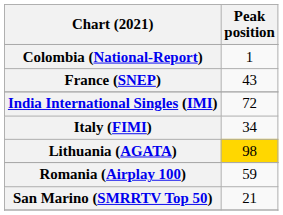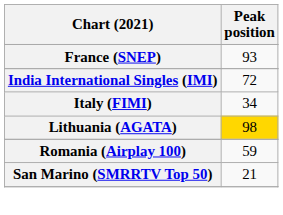- row: Colombia (National-Report) | 1
France (SNEP) | Peak position: 43 -> 93
